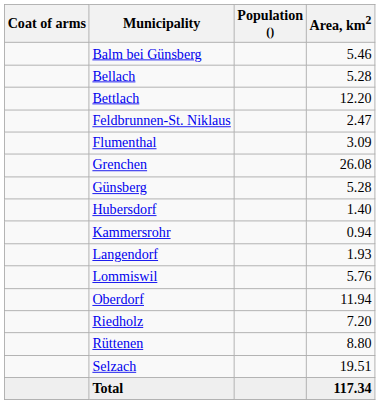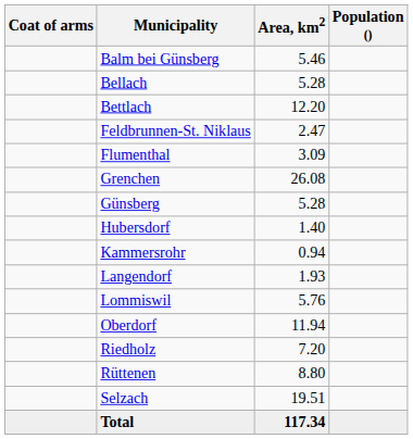columns swapped: Population () <-> Area, km2
